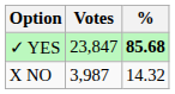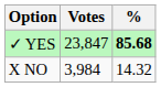X NO | Votes: 3,987 -> 3,984
